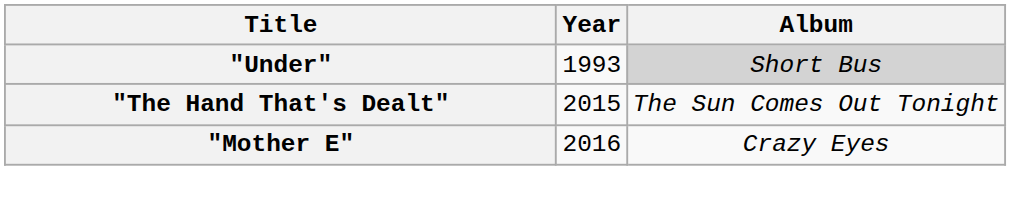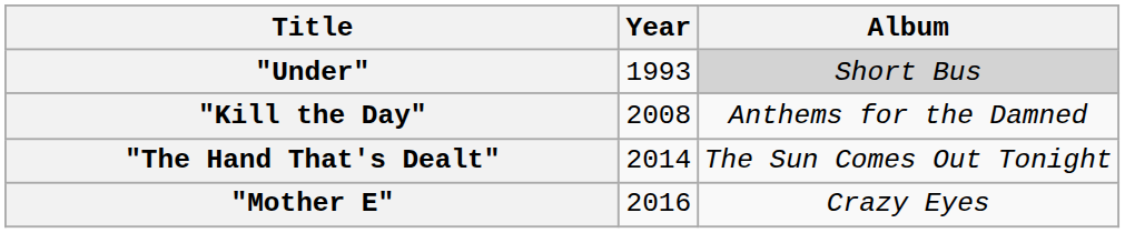+ row: "Kill the Day" | 2008 | Anthems for the Damned
"The Hand That's Dealt" | Year: 2015 -> 2014
